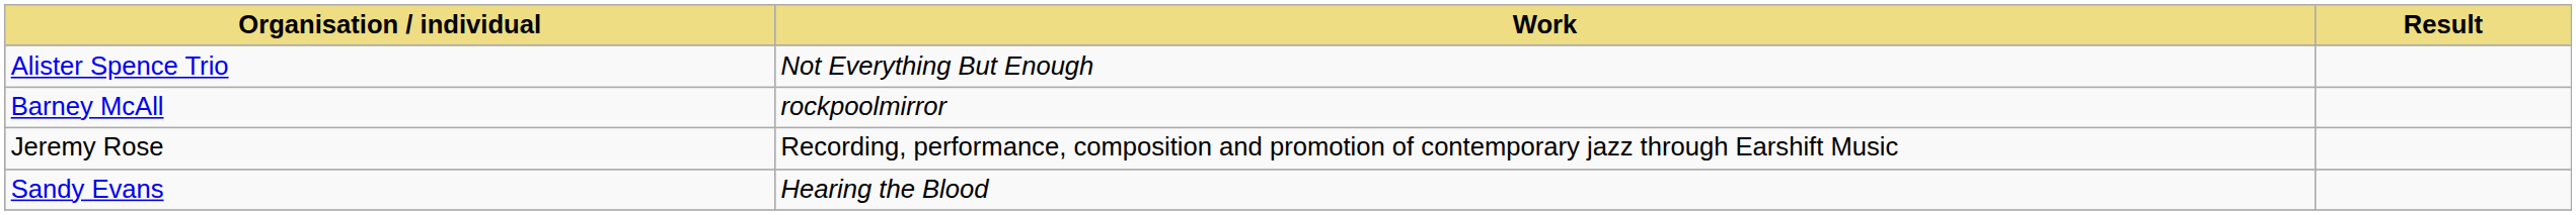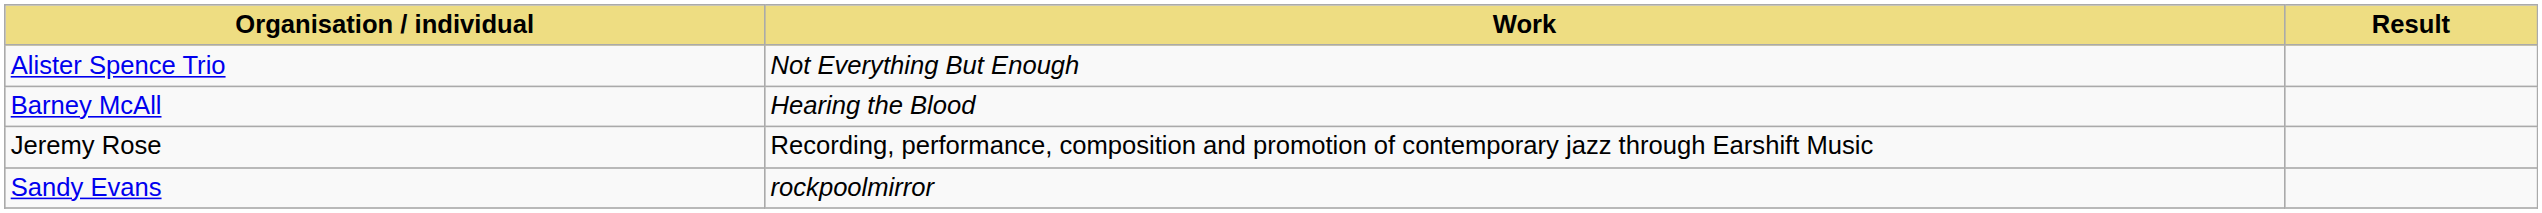Barney McAll | Work: rockpoolmirror -> Hearing the Blood
Sandy Evans | Work: Hearing the Blood -> rockpoolmirror
